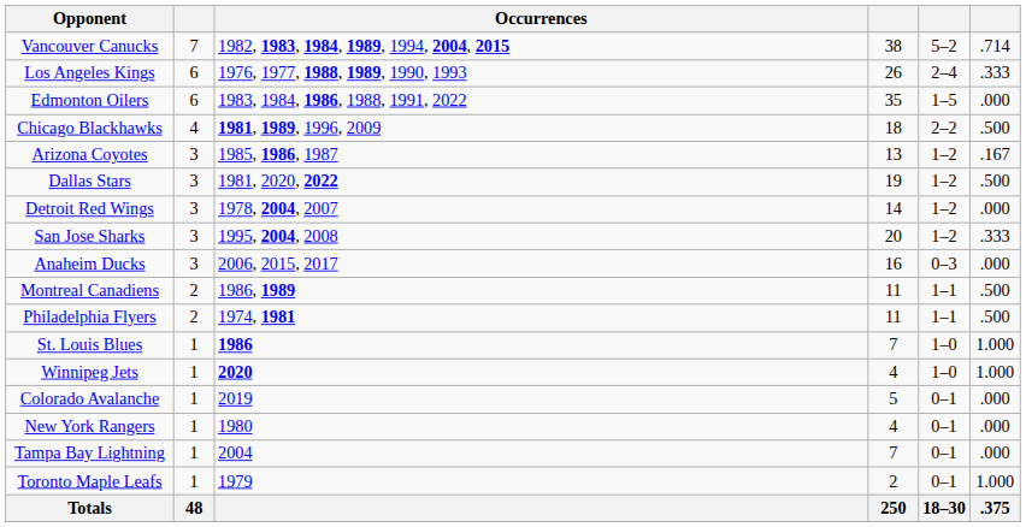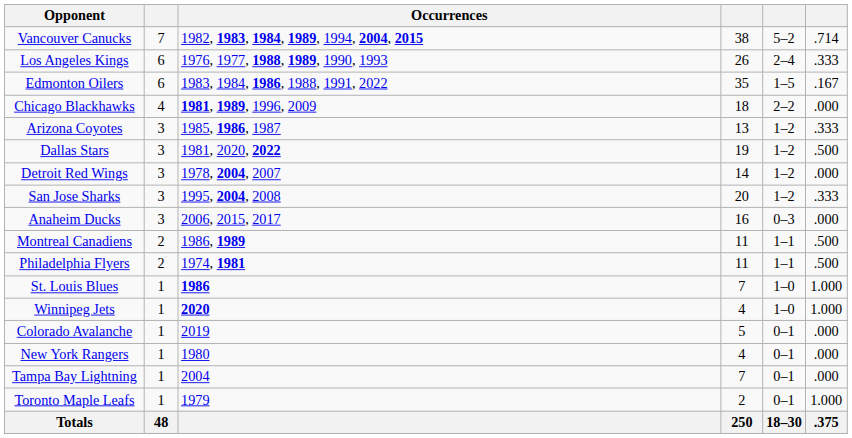Edmonton Oilers | column 6: .000 -> .167
Chicago Blackhawks | column 6: .500 -> .000
Arizona Coyotes | column 6: .167 -> .333
